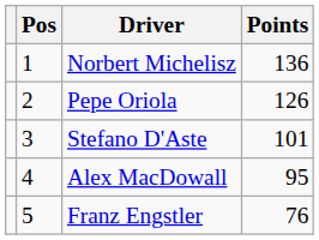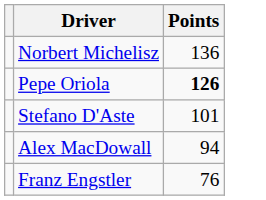- column: Pos | 1 | 2 | 3 | 4 | 5
Pepe Oriola | Points: normal -> bold
Alex MacDowall | Points: 95 -> 94
